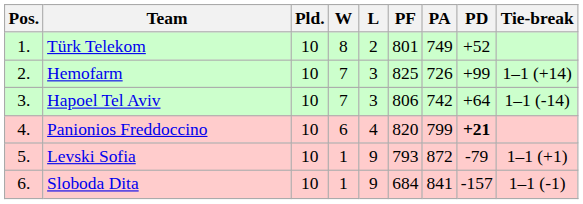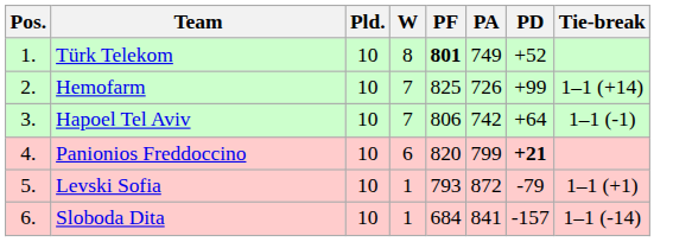- column: L | 2 | 3 | 3 | 4 | 9 | 9
Türk Telekom | PF: normal -> bold
Hapoel Tel Aviv | Tie-break: 1–1 (-14) -> 1–1 (-1)
Sloboda Dita | Tie-break: 1–1 (-1) -> 1–1 (-14)
